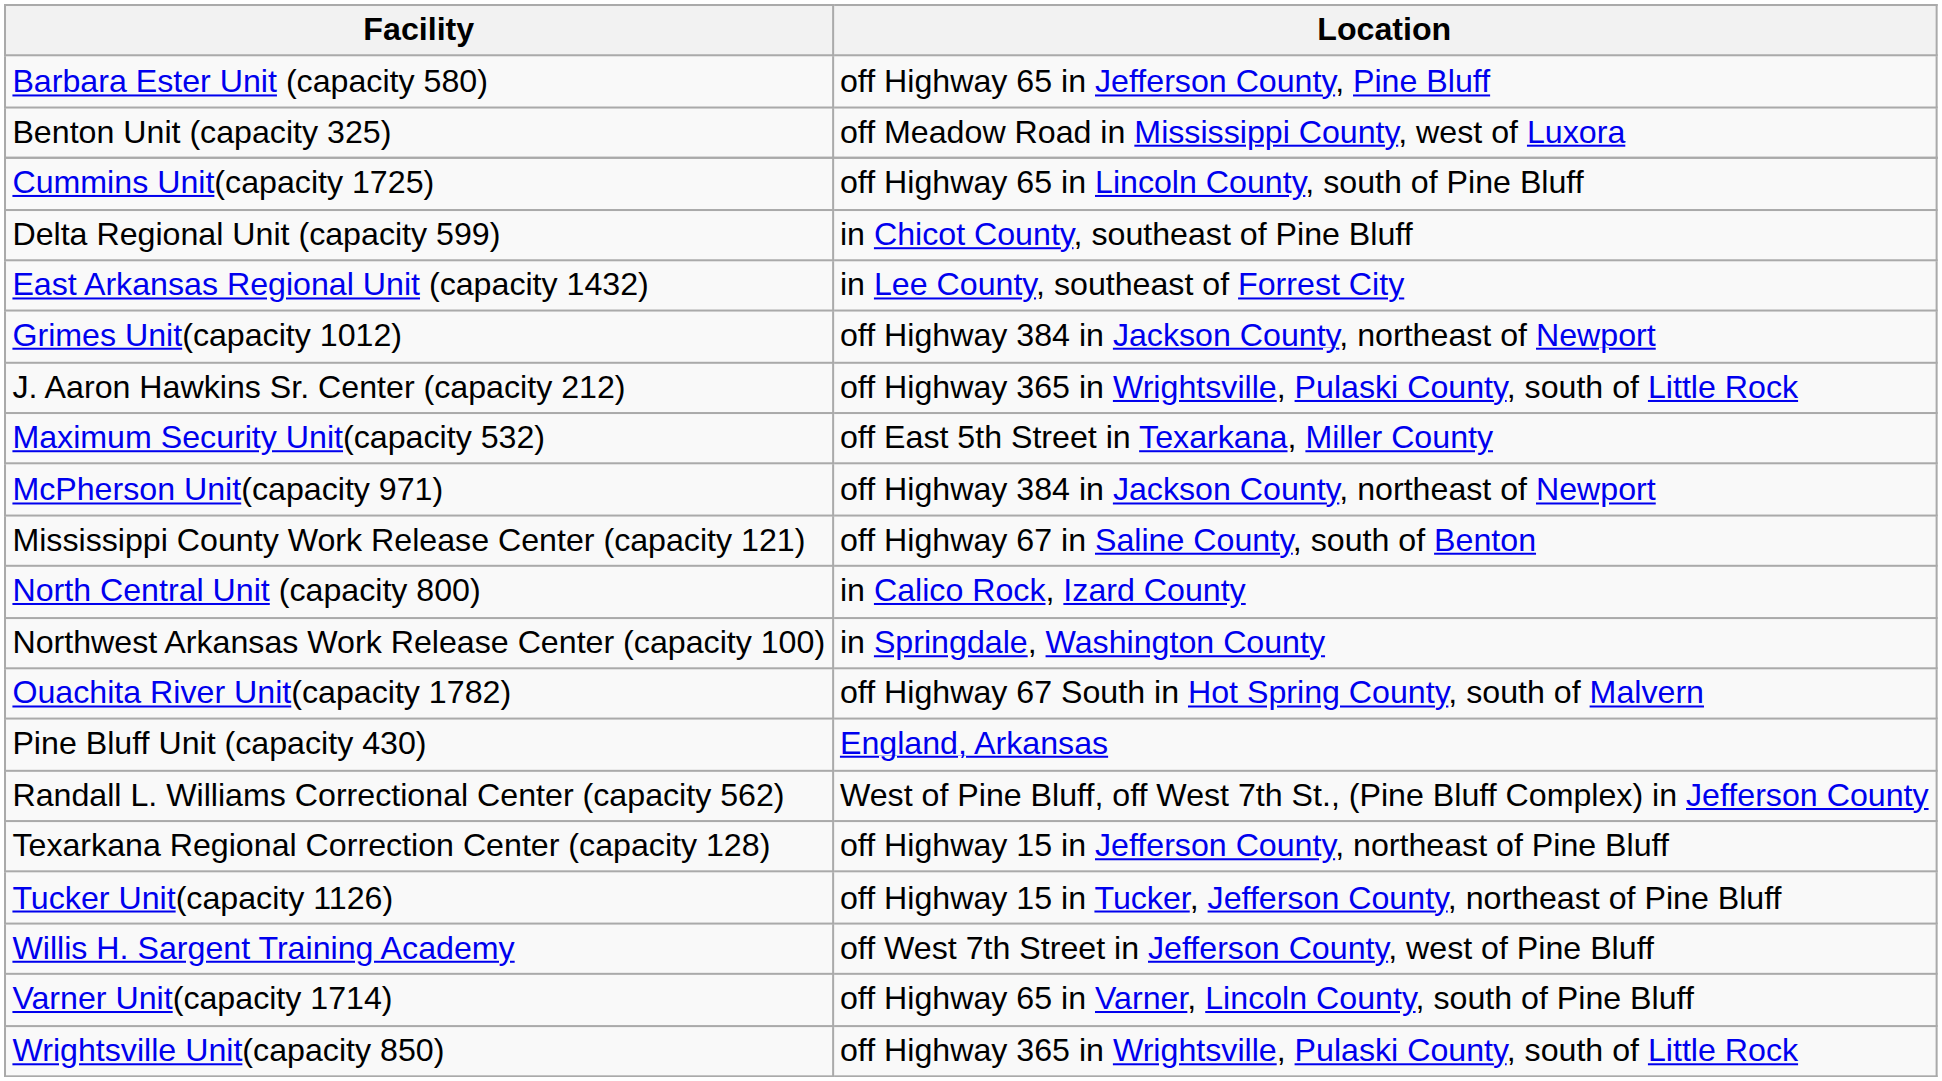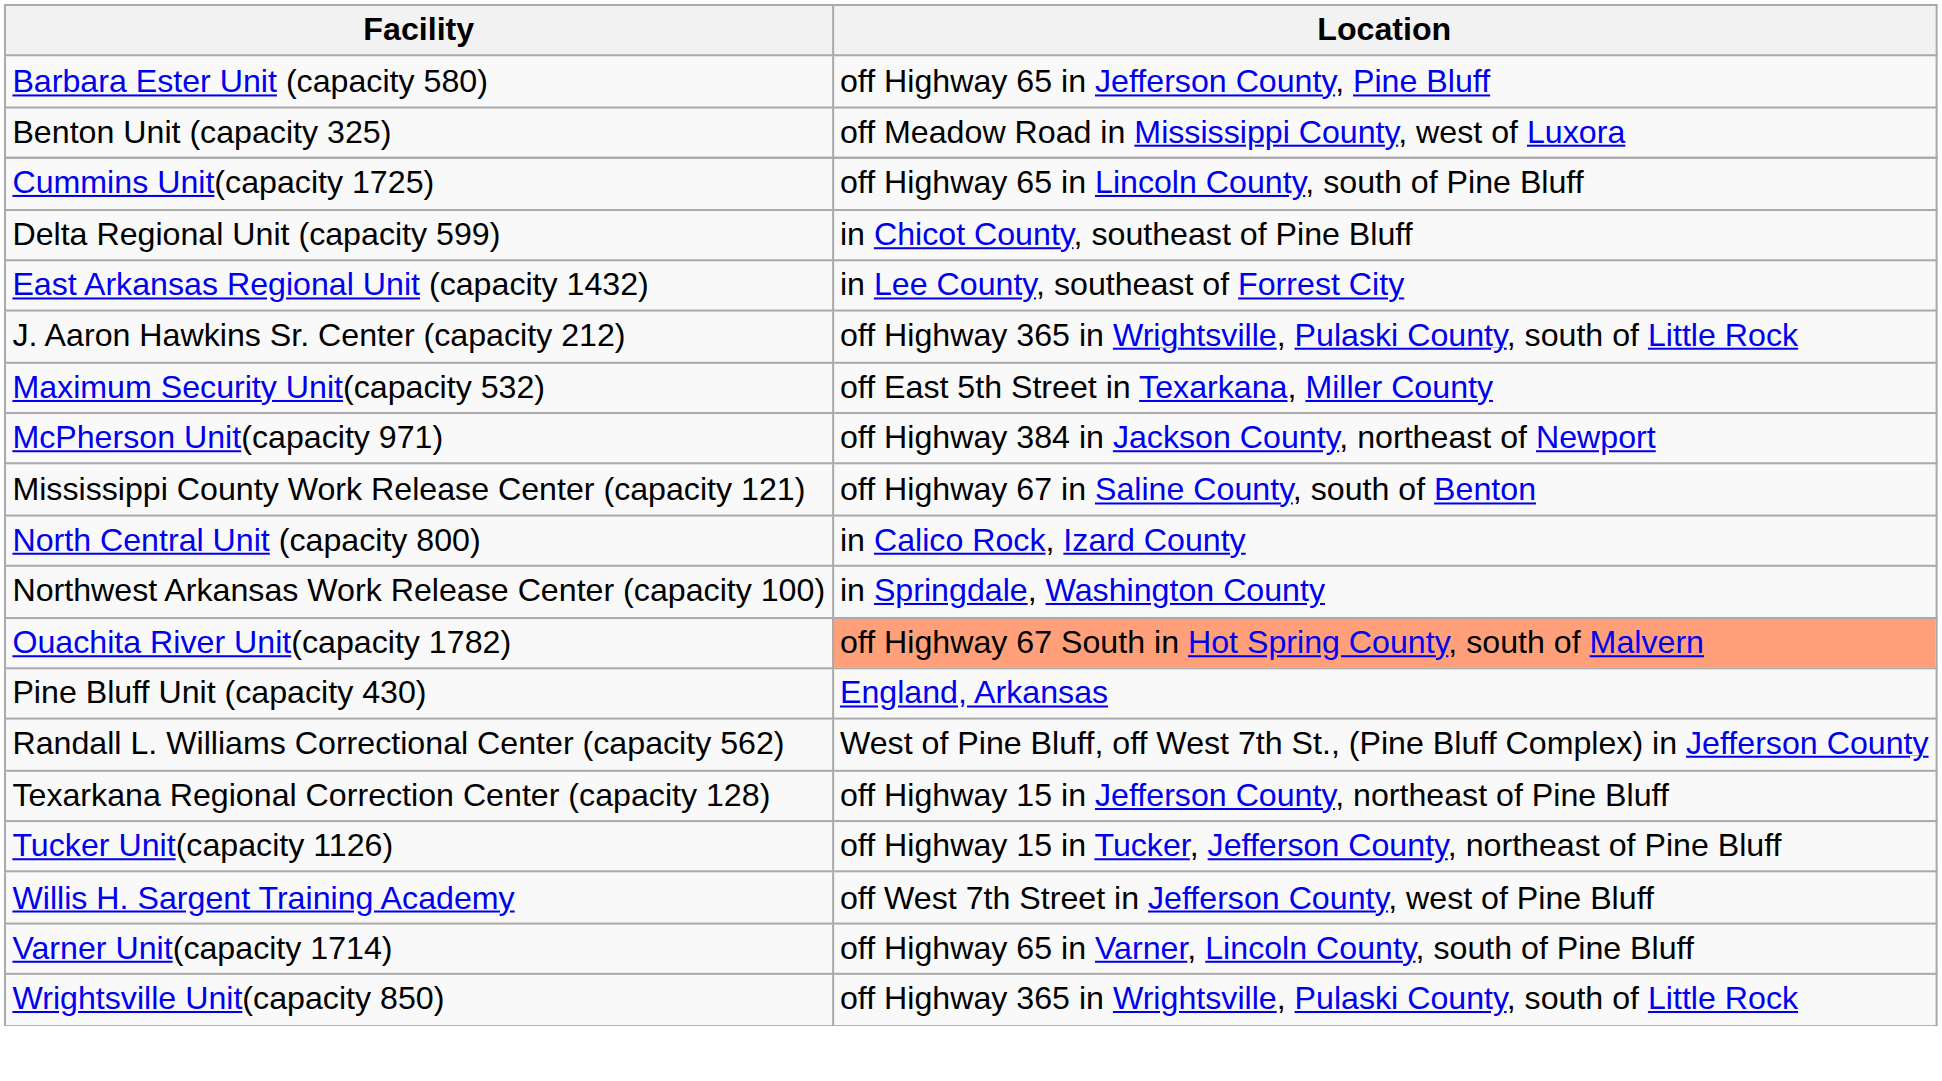- row: Grimes Unit(capacity 1012) | off Highway 384 in Jackson County, northeast of Newport
Ouachita River Unit(capacity 1782) | Location: no background -> lightsalmon background
